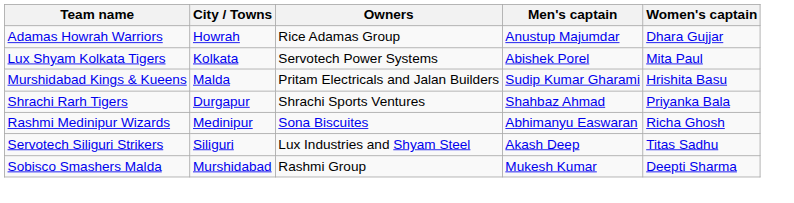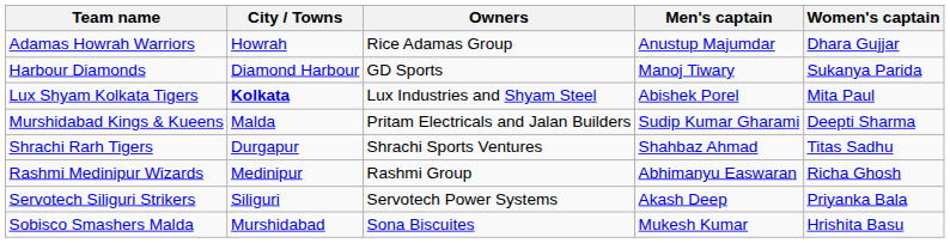+ row: Harbour Diamonds | Diamond Harbour | GD Sports | Manoj Tiwary | Sukanya Parida
Lux Shyam Kolkata Tigers | City / Towns: normal -> bold
Lux Shyam Kolkata Tigers | Owners: Servotech Power Systems -> Lux Industries and Shyam Steel
Murshidabad Kings & Kueens | Women's captain: Hrishita Basu -> Deepti Sharma
Shrachi Rarh Tigers | Women's captain: Priyanka Bala -> Titas Sadhu
Rashmi Medinipur Wizards | Owners: Sona Biscuites -> Rashmi Group
Servotech Siliguri Strikers | Owners: Lux Industries and Shyam Steel -> Servotech Power Systems
Servotech Siliguri Strikers | Women's captain: Titas Sadhu -> Priyanka Bala
Sobisco Smashers Malda | Owners: Rashmi Group -> Sona Biscuites
Sobisco Smashers Malda | Women's captain: Deepti Sharma -> Hrishita Basu
